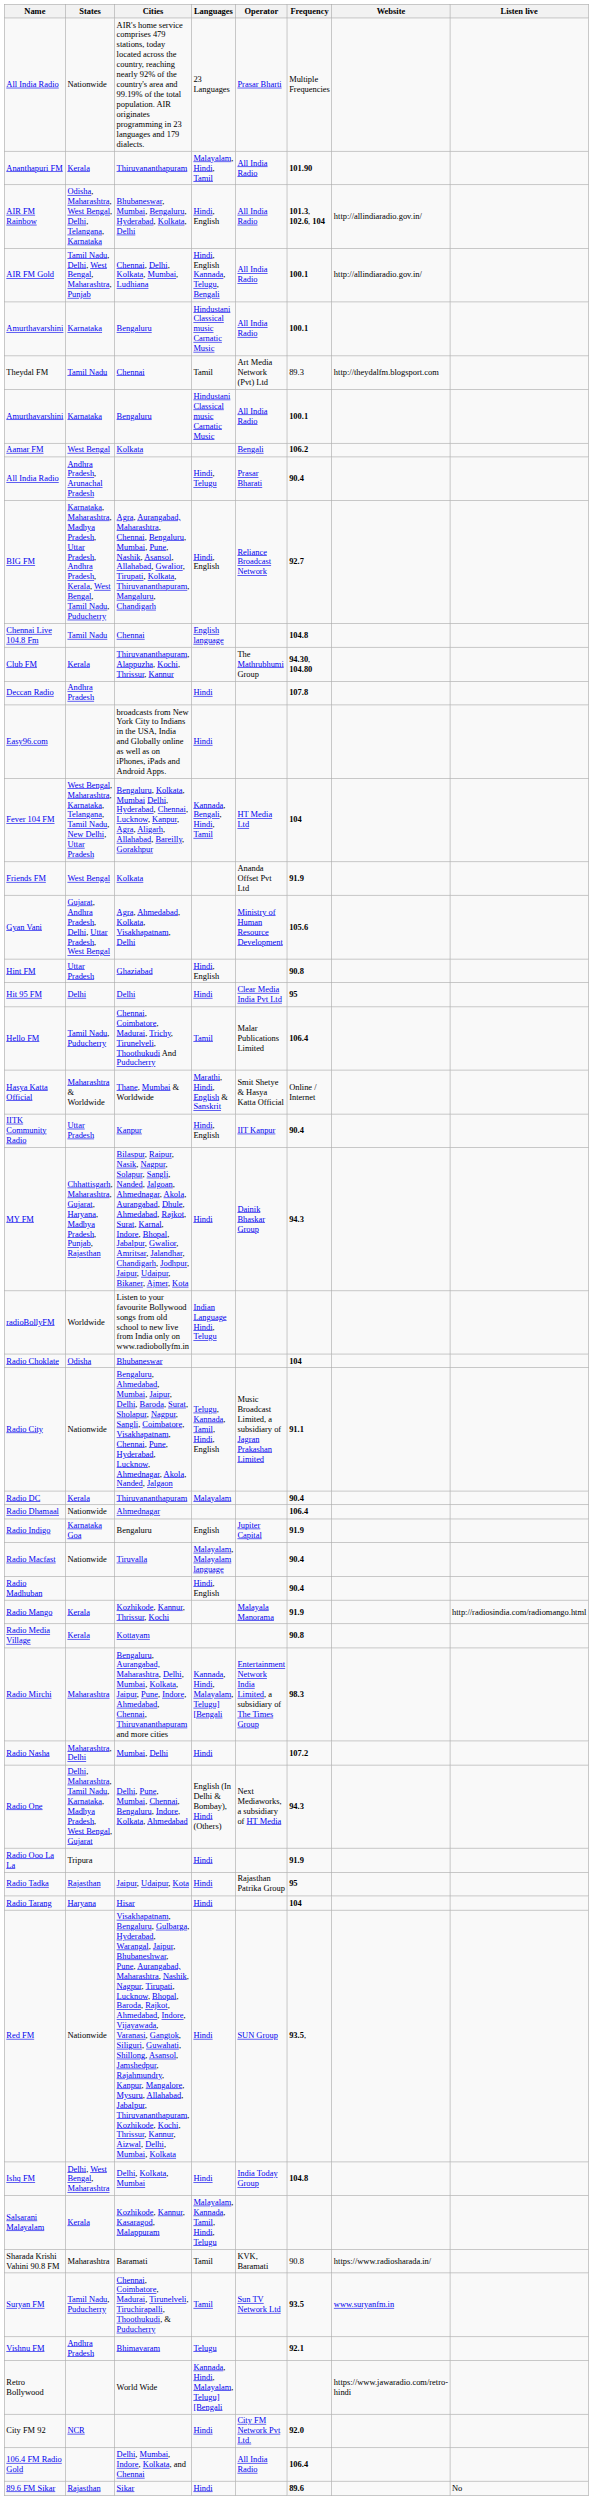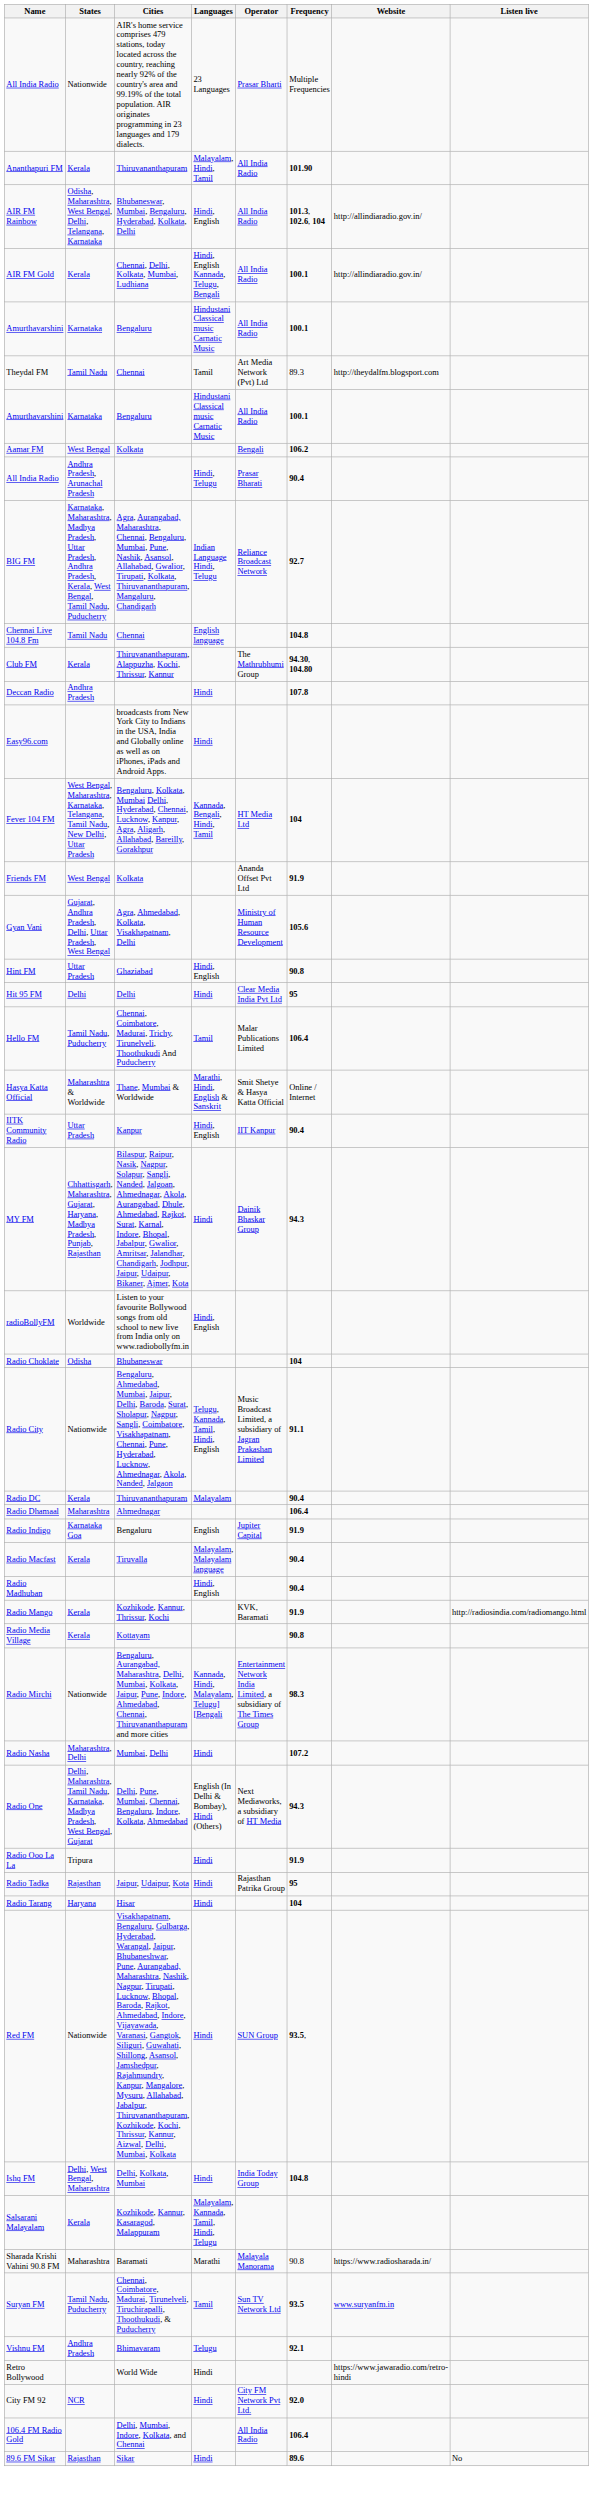AIR FM Gold | States: Tamil Nadu, Delhi, West Bengal, Maharashtra, Punjab -> Kerala
BIG FM | Languages: Hindi, English -> Indian Language Hindi, Telugu
radioBollyFM | Languages: Indian Language Hindi, Telugu -> Hindi, English
Radio Dhamaal | States: Nationwide -> Maharashtra
Radio Macfast | States: Nationwide -> Kerala
Radio Mango | Operator: Malayala Manorama -> KVK, Baramati
Radio Mirchi | States: Maharashtra -> Nationwide
Sharada Krishi Vahini 90.8 FM | Languages: Tamil -> Marathi
Sharada Krishi Vahini 90.8 FM | Operator: KVK, Baramati -> Malayala Manorama
Retro Bollywood | Languages: Kannada, Hindi, Malayalam, Telugu][Bengali -> Hindi
